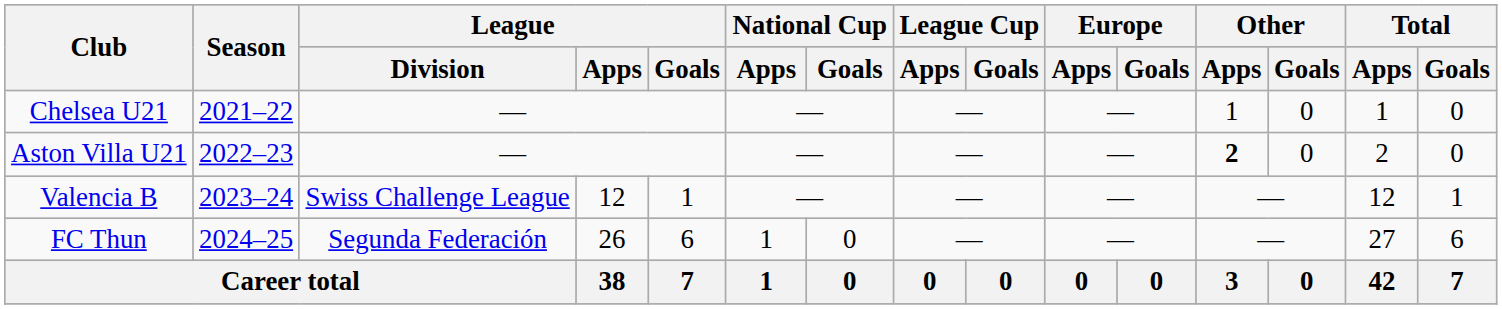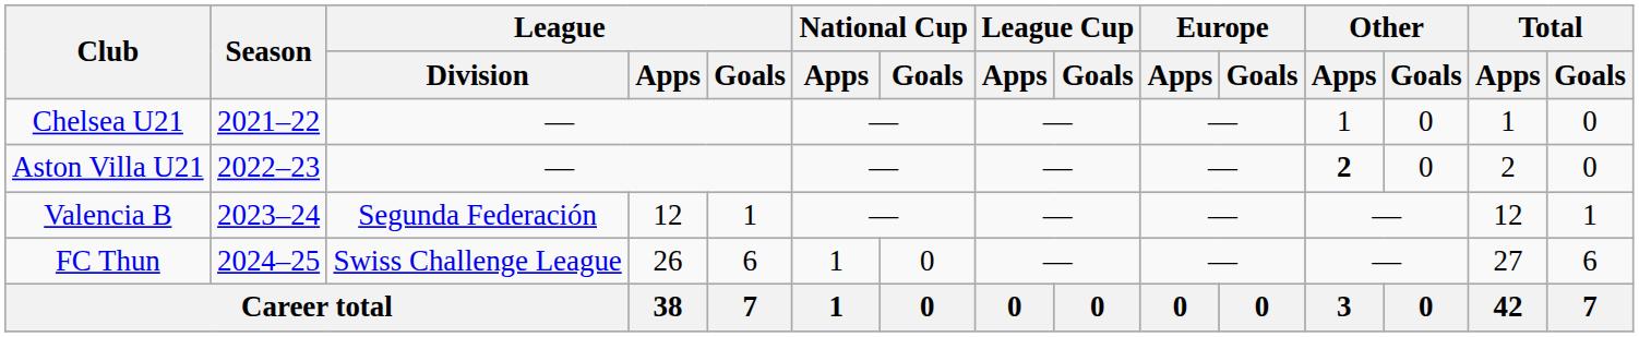Valencia B | League / Division: Swiss Challenge League -> Segunda Federación
FC Thun | League / Division: Segunda Federación -> Swiss Challenge League
